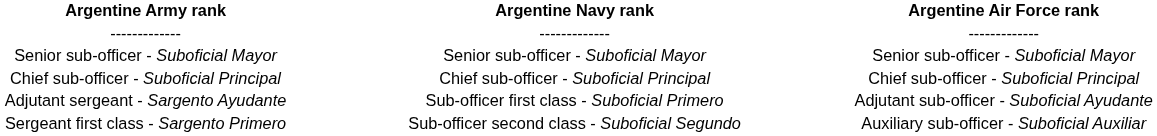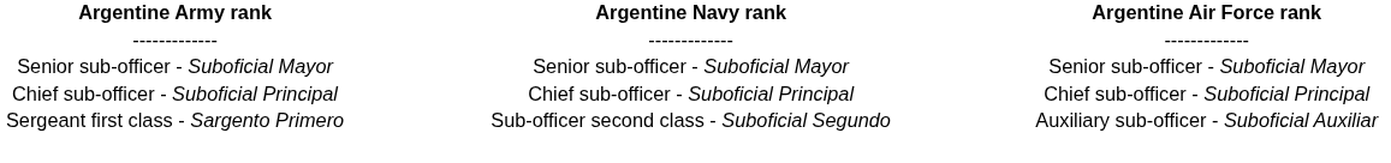- row: Adjutant sergeant - Sargento Ayudante | Sub-officer first class - Suboficial Primero | Adjutant sub-officer - Suboficial Ayudante
